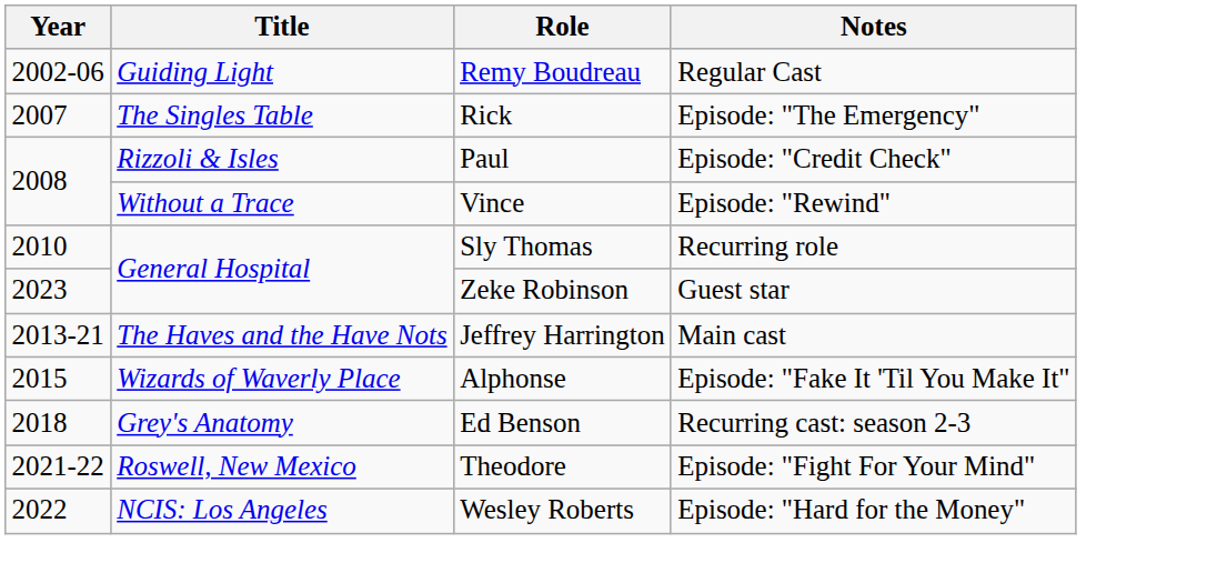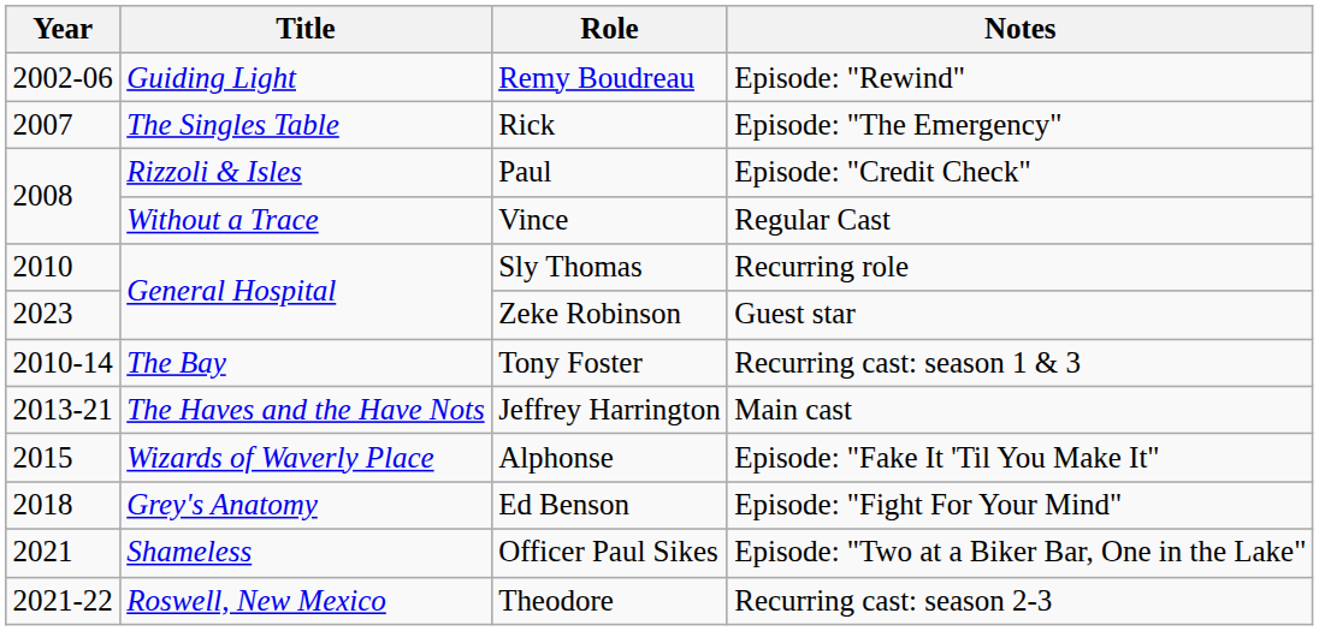Remy Boudreau | Notes: Regular Cast -> Episode: "Rewind"
Vince | Notes: Episode: "Rewind" -> Regular Cast
+ row: 2010-14 | The Bay | Tony Foster | Recurring cast: season 1 & 3
Ed Benson | Notes: Recurring cast: season 2-3 -> Episode: "Fight For Your Mind"
+ row: 2021 | Shameless | Officer Paul Sikes | Episode: "Two at a Biker Bar, One in the Lake"
Theodore | Notes: Episode: "Fight For Your Mind" -> Recurring cast: season 2-3
- row: 2022 | NCIS: Los Angeles | Wesley Roberts | Episode: "Hard for the Money"
